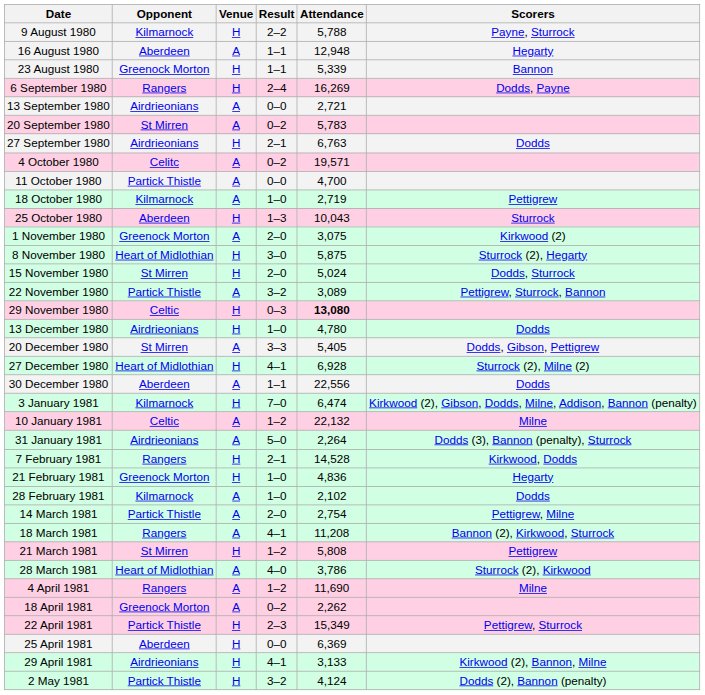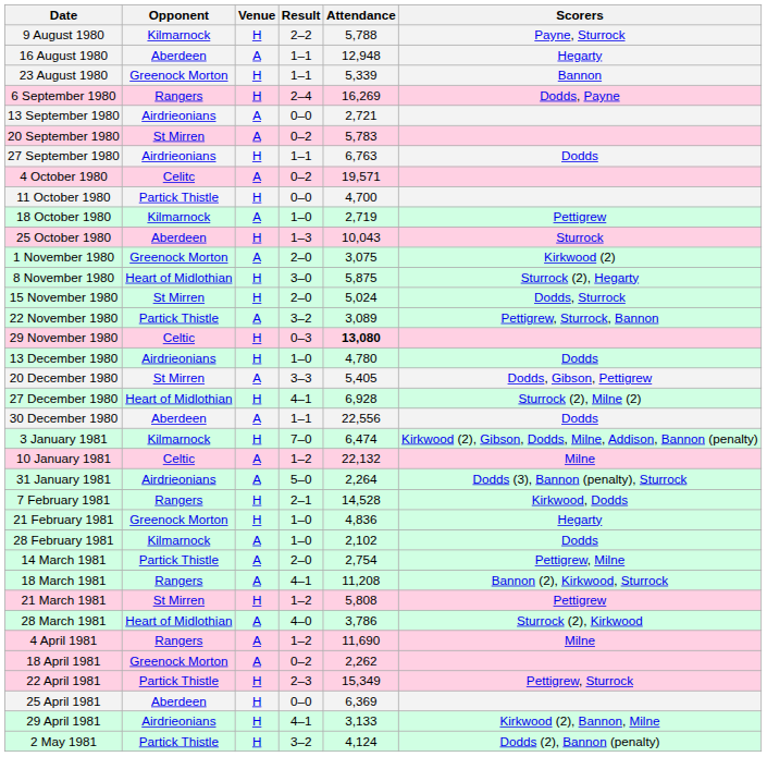27 September 1980 | Result: 2–1 -> 1–1
11 October 1980 | Venue: A -> H
